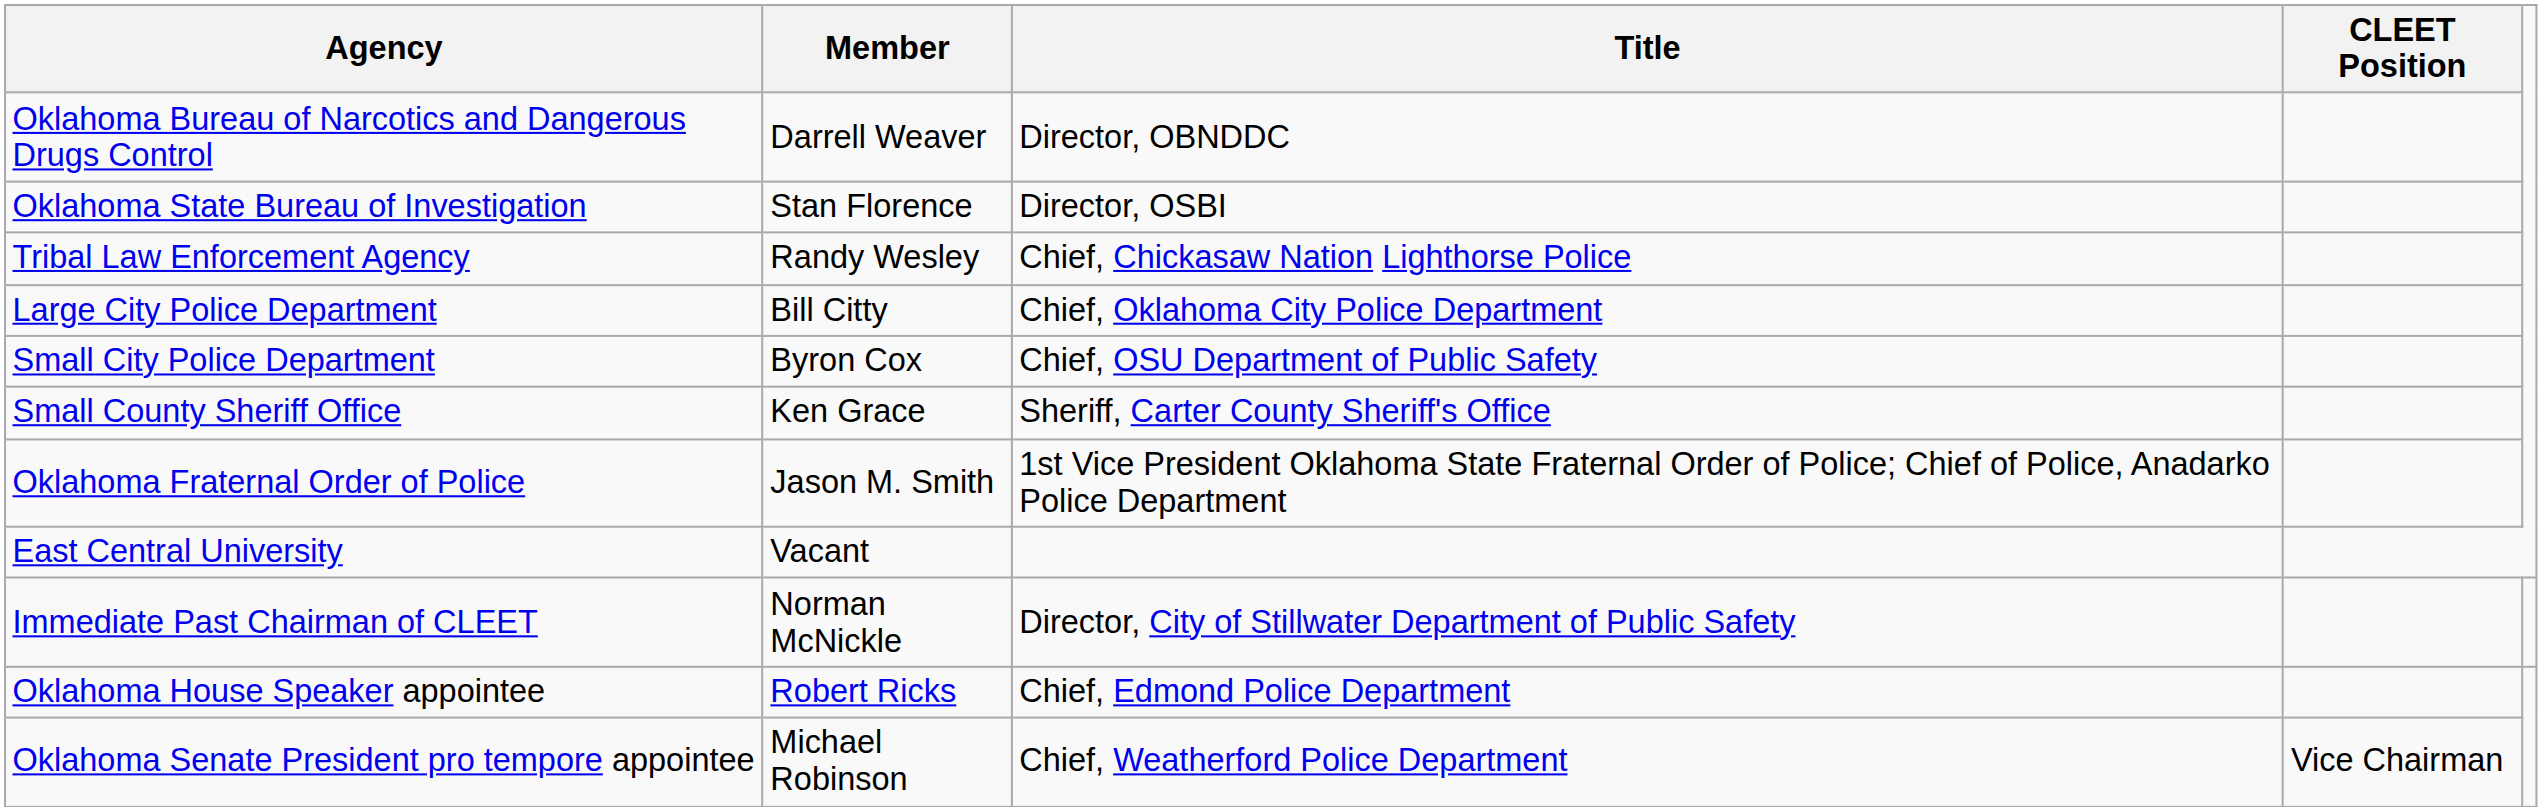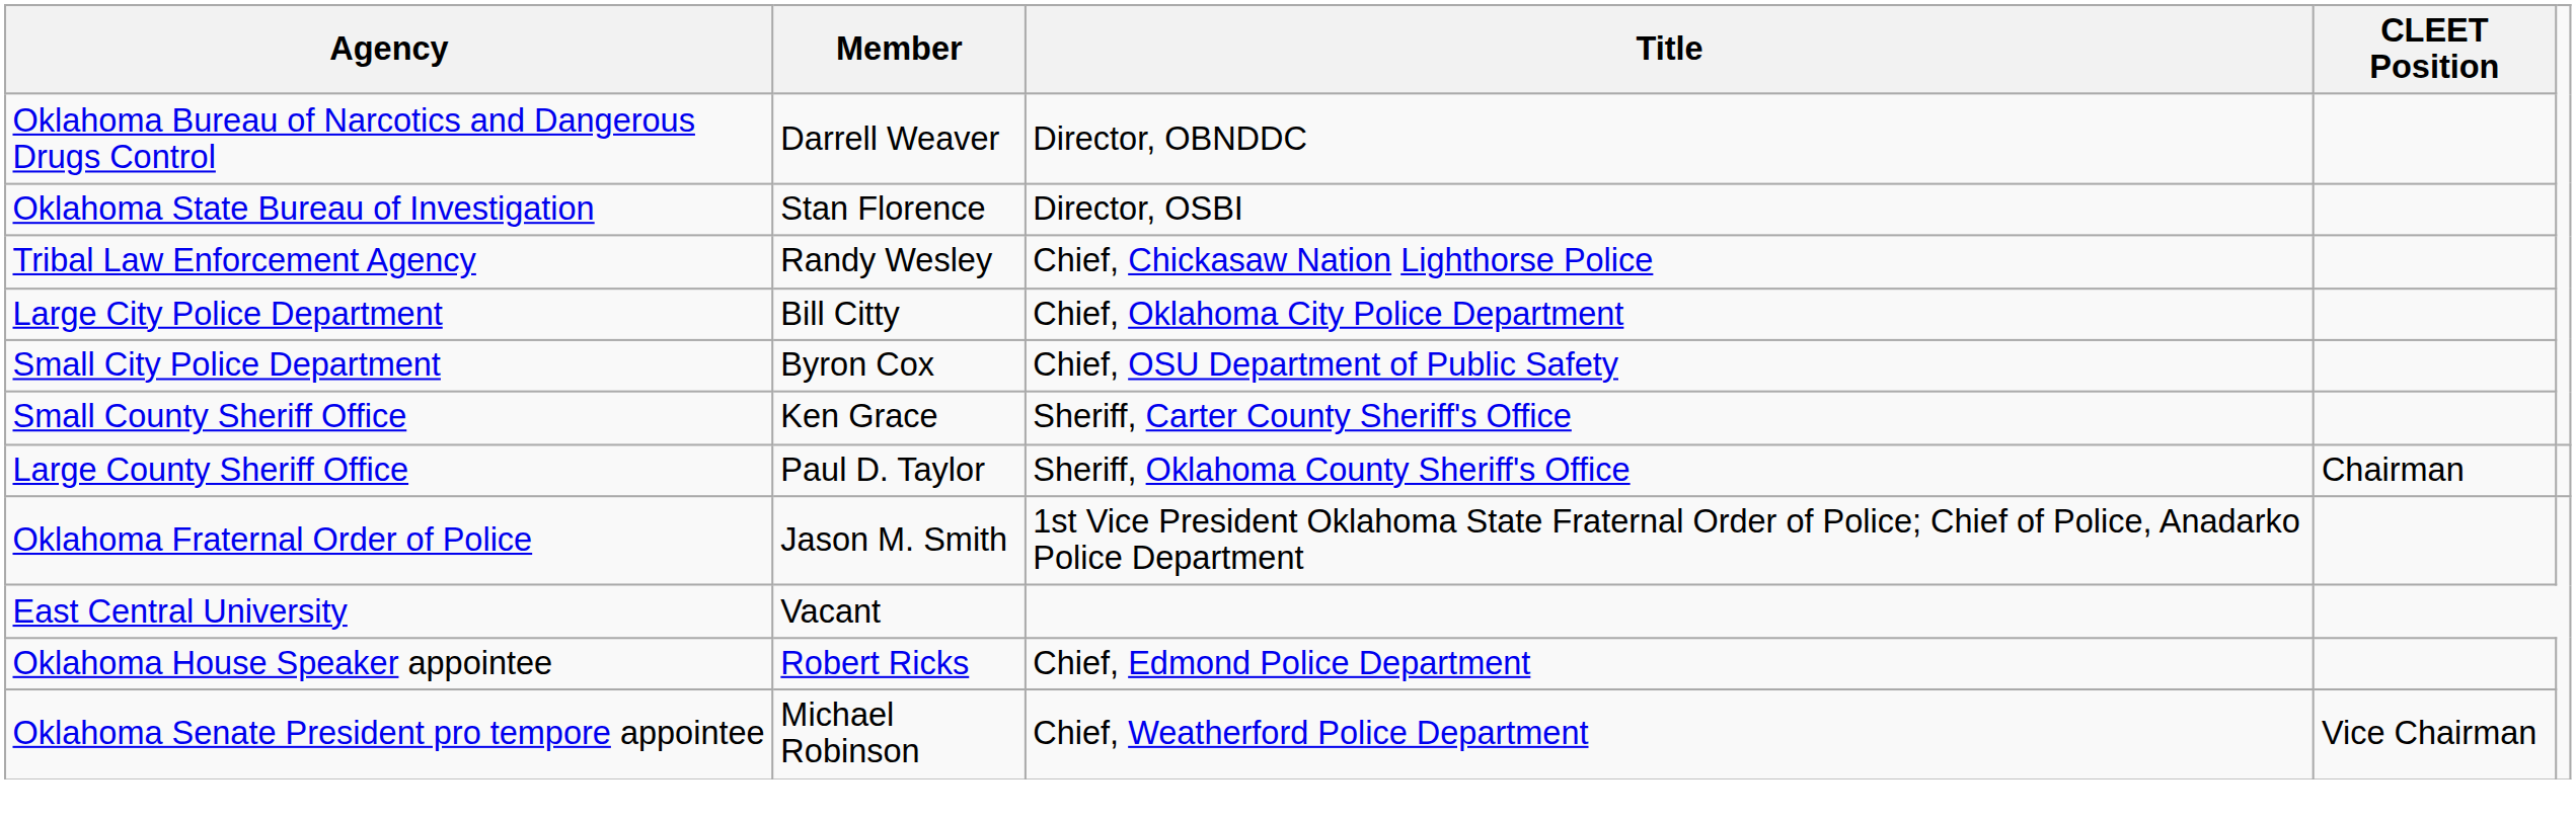+ row: Large County Sheriff Office | Paul D. Taylor | Sheriff, Oklahoma County Sheriff's Office | Chairman
- row: Immediate Past Chairman of CLEET | Norman McNickle | Director, City of Stillwater Department of Public Safety
